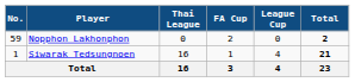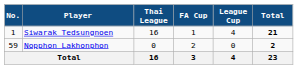rows swapped: Siwarak Tedsungnoen <-> Nopphon Lakhonphon
